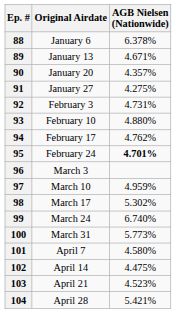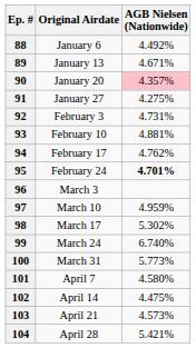88 | AGB Nielsen (Nationwide): 6.378% -> 4.492%
90 | AGB Nielsen (Nationwide): no background -> pink background
93 | AGB Nielsen (Nationwide): 4.880% -> 4.881%
103 | AGB Nielsen (Nationwide): 4.523% -> 4.573%
